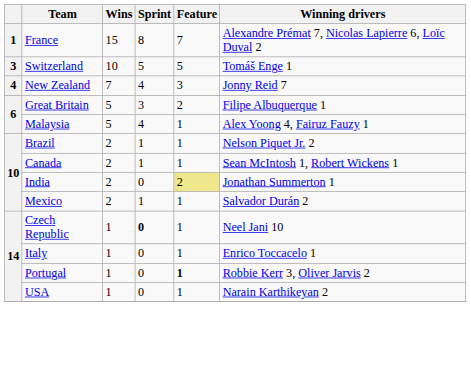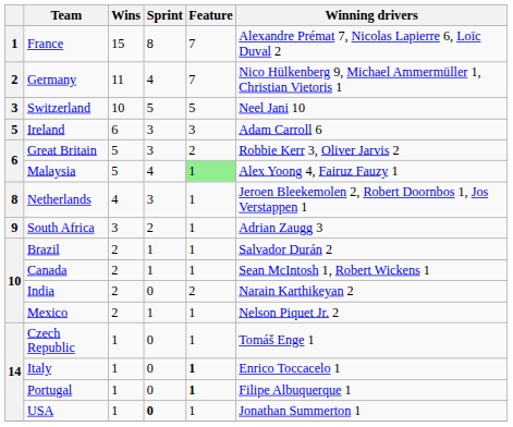+ row: 2 | Germany | 11 | 4 | 7 | Nico Hülkenberg 9, Michael Ammermüller 1, Christian Vietoris 1
Switzerland | Winning drivers: Tomáš Enge 1 -> Neel Jani 10
- row: 4 | New Zealand | 7 | 4 | 3 | Jonny Reid 7
+ row: 5 | Ireland | 6 | 3 | 3 | Adam Carroll 6
Great Britain | Winning drivers: Filipe Albuquerque 1 -> Robbie Kerr 3, Oliver Jarvis 2
Malaysia | Feature: no background -> lightgreen background
+ row: 8 | Netherlands | 4 | 3 | 1 | Jeroen Bleekemolen 2, Robert Doornbos 1, Jos Verstappen 1
+ row: 9 | South Africa | 3 | 2 | 1 | Adrian Zaugg 3
Brazil | Winning drivers: Nelson Piquet Jr. 2 -> Salvador Durán 2
India | Feature: khaki background -> no background
India | Winning drivers: Jonathan Summerton 1 -> Narain Karthikeyan 2
Mexico | Winning drivers: Salvador Durán 2 -> Nelson Piquet Jr. 2
Czech Republic | Sprint: bold -> normal
Czech Republic | Winning drivers: Neel Jani 10 -> Tomáš Enge 1
Italy | Feature: normal -> bold
Portugal | Winning drivers: Robbie Kerr 3, Oliver Jarvis 2 -> Filipe Albuquerque 1
USA | Sprint: normal -> bold
USA | Winning drivers: Narain Karthikeyan 2 -> Jonathan Summerton 1
